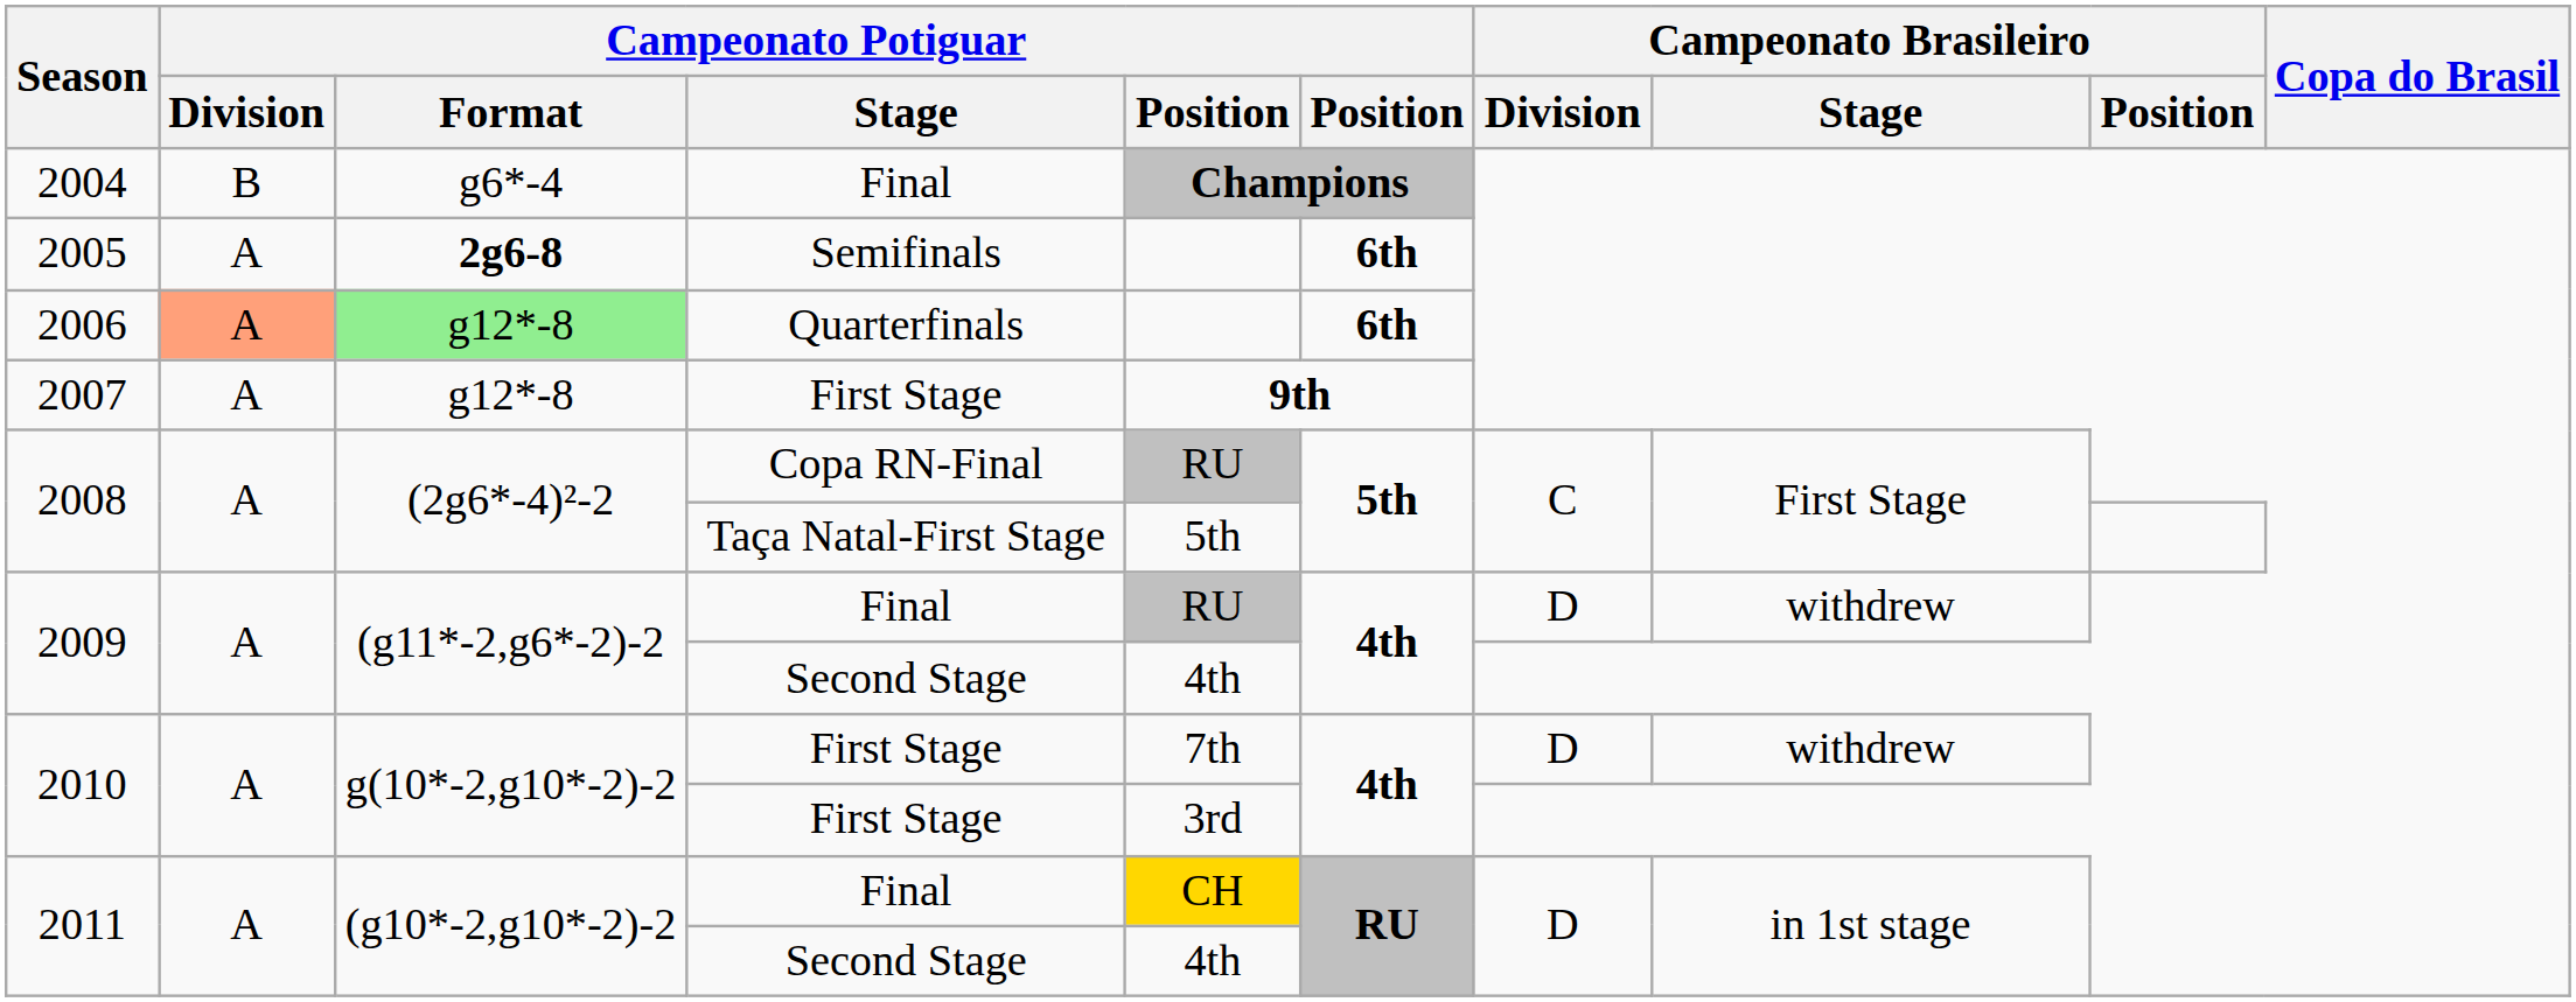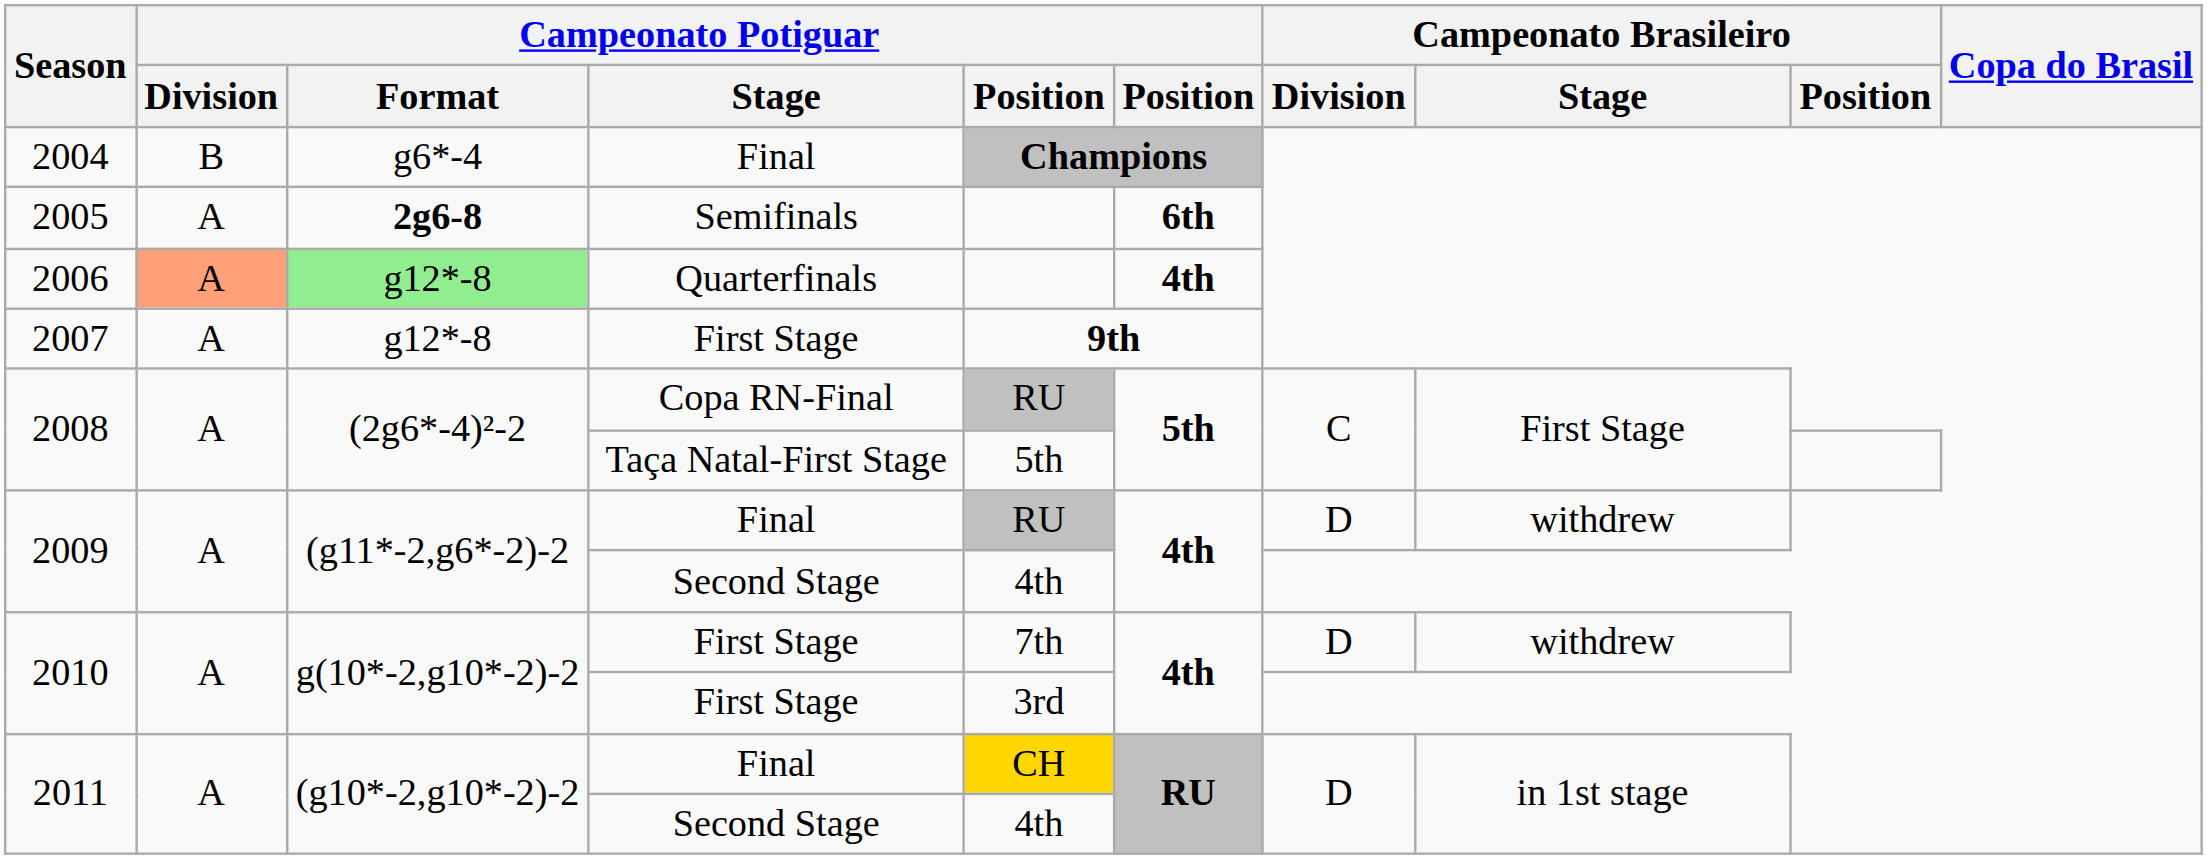2006 | column 6: 6th -> 4th
